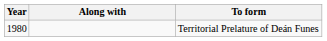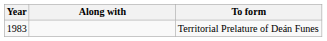Territorial Prelature of Deán Funes | Year: 1980 -> 1983
